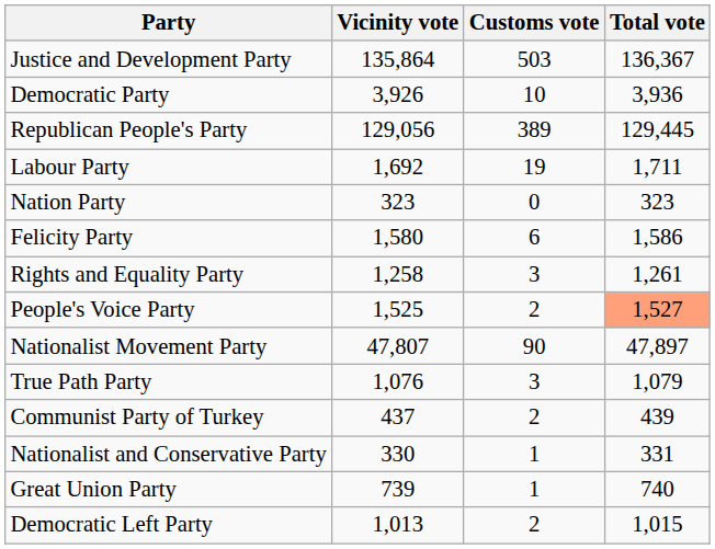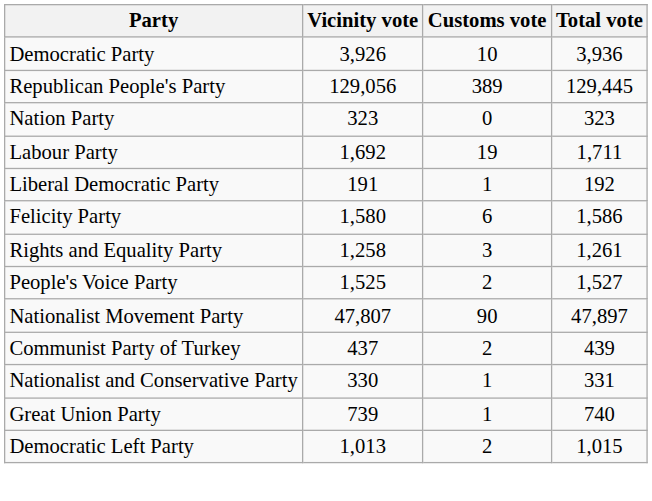- row: Justice and Development Party | 135,864 | 503 | 136,367
rows swapped: Labour Party <-> Nation Party
+ row: Liberal Democratic Party | 191 | 1 | 192
People's Voice Party | Total vote: lightsalmon background -> no background
- row: True Path Party | 1,076 | 3 | 1,079
